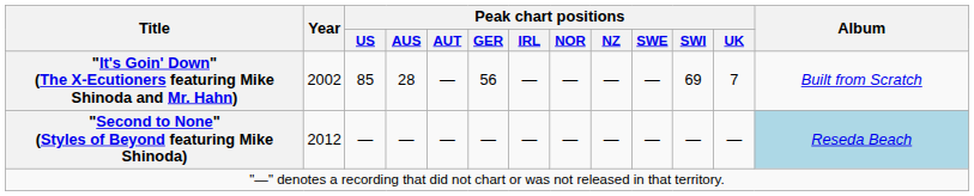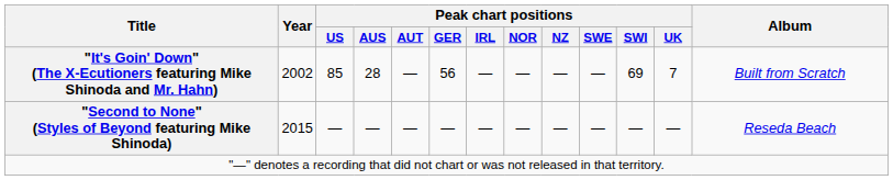"Second to None" (Styles of Beyond featuring Mike Shinoda) | Year: 2012 -> 2015
"Second to None" (Styles of Beyond featuring Mike Shinoda) | Album: lightblue background -> no background
